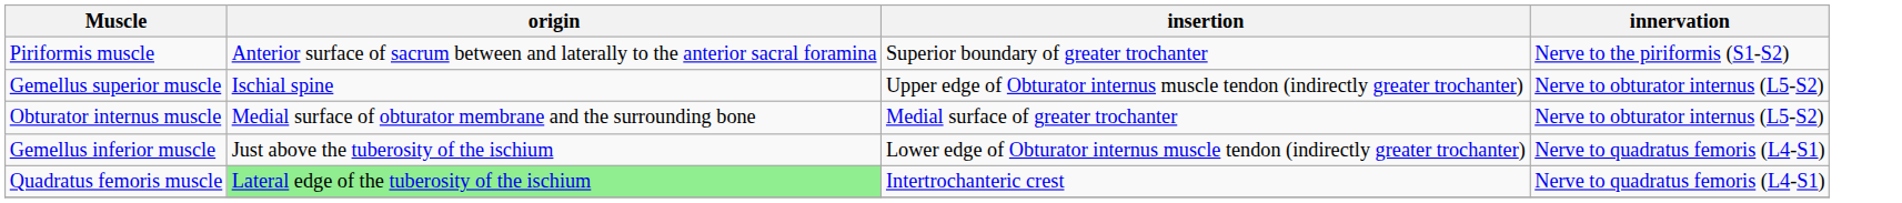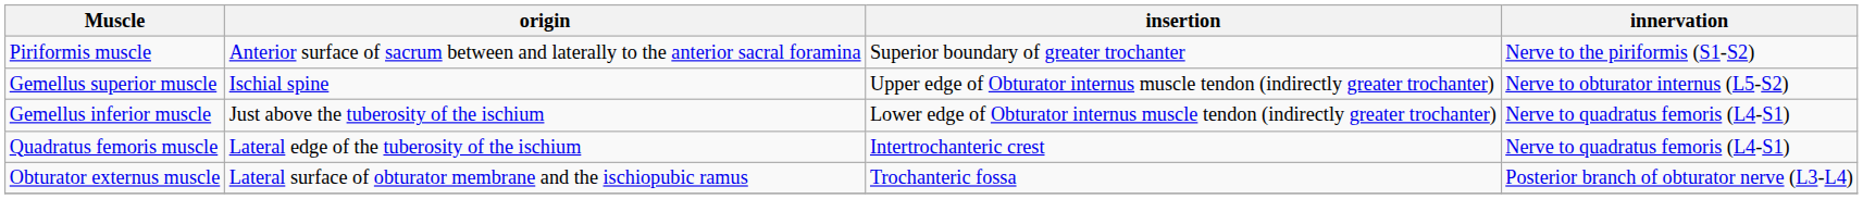- row: Obturator internus muscle | Medial surface of obturator membrane and the surrounding bone | Medial surface of greater trochanter | Nerve to obturator internus (L5-S2)
Quadratus femoris muscle | origin: lightgreen background -> no background
+ row: Obturator externus muscle | Lateral surface of obturator membrane and the ischiopubic ramus | Trochanteric fossa | Posterior branch of obturator nerve (L3-L4)
